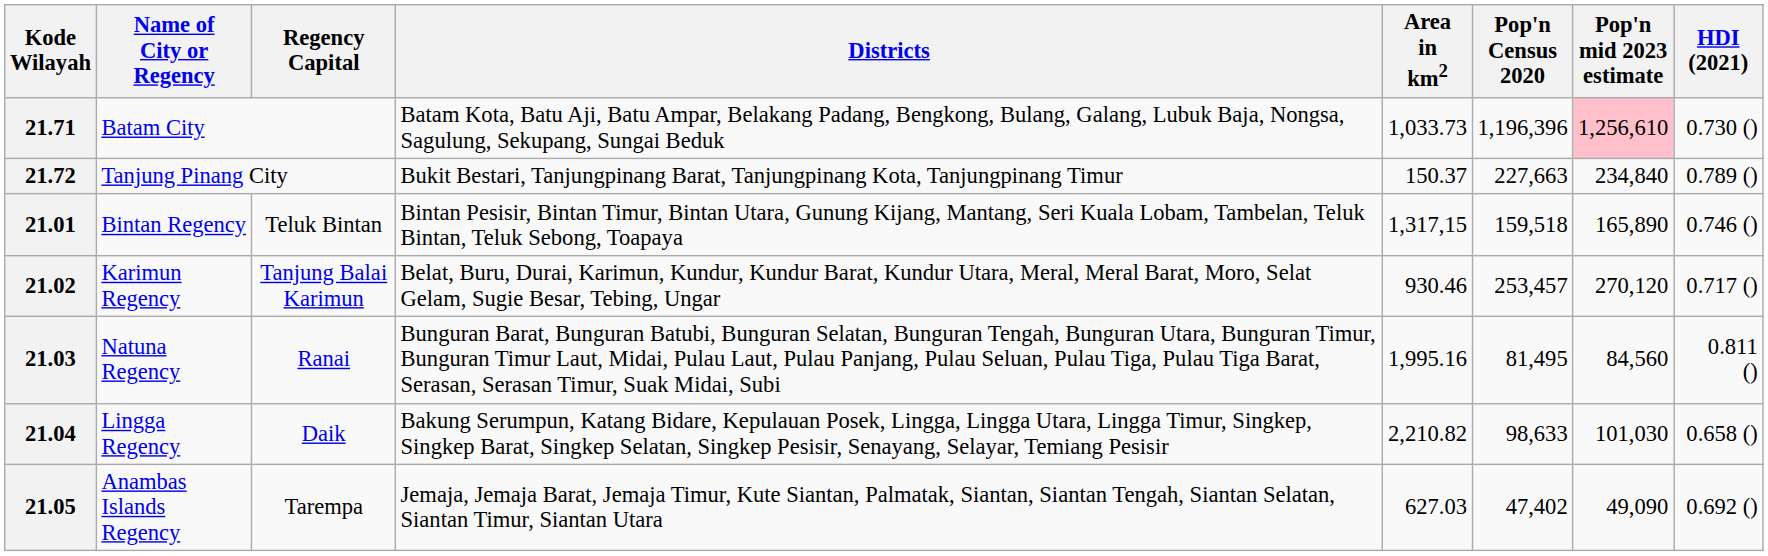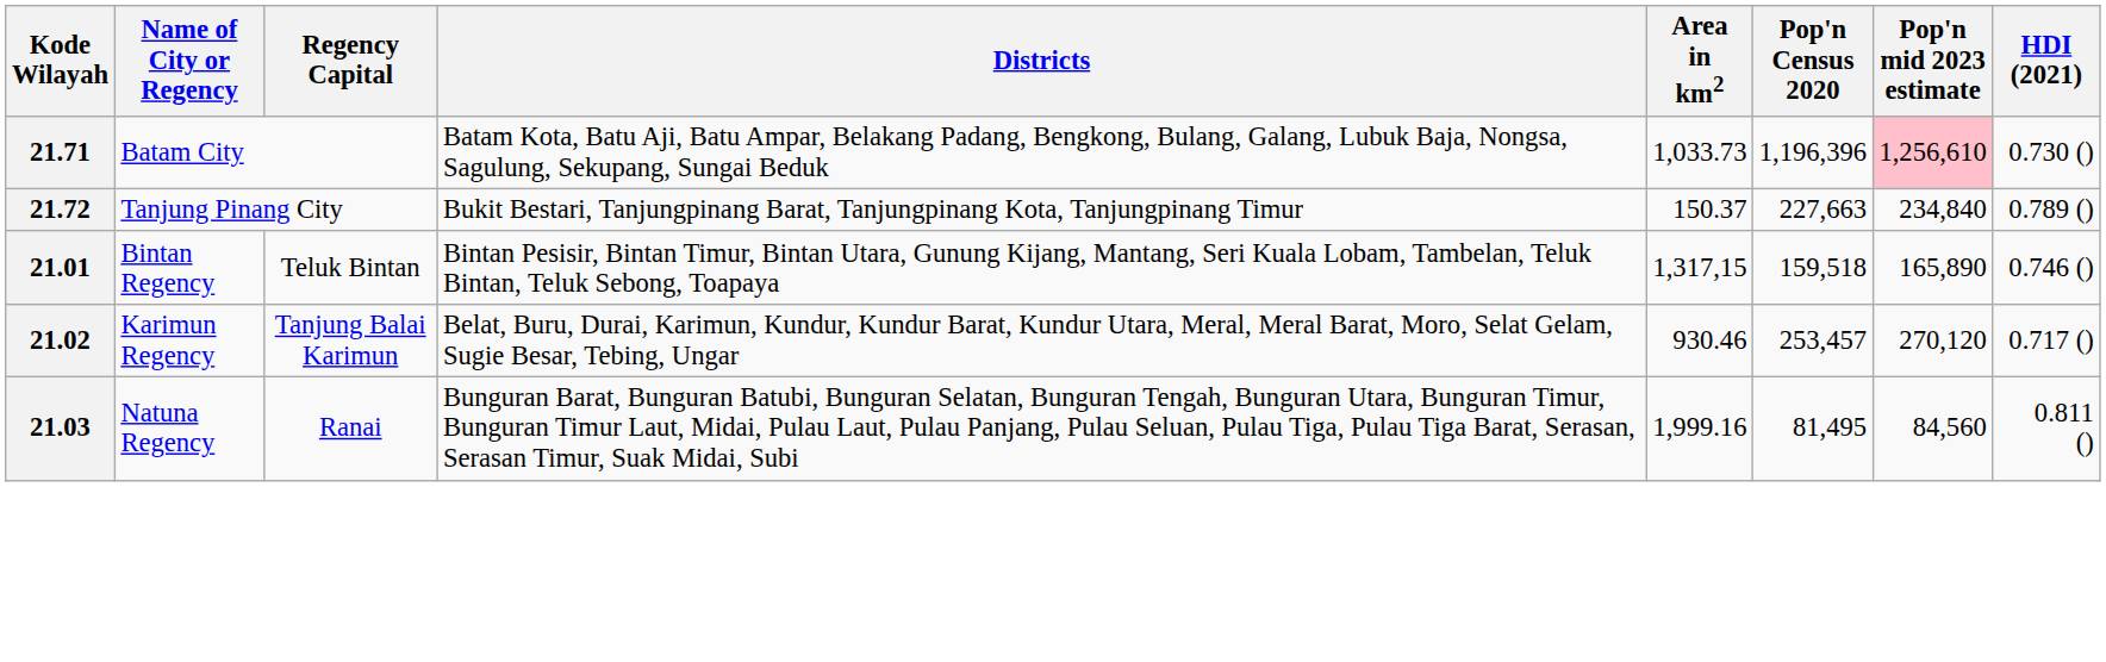21.03 | Area in km2: 1,995.16 -> 1,999.16
- row: 21.04 | Lingga Regency | Daik | Bakung Serumpun, Katang Bidare, Kepulauan Posek, Lingga, Lingga Utara, Lingga Timur, Singkep, Singkep Barat, Singkep Selatan, Singkep Pesisir, Senayang, Selayar, Temiang Pesisir | 2,210.82 | 98,633 | 101,030 | 0.658 ()
- row: 21.05 | Anambas Islands Regency | Tarempa | Jemaja, Jemaja Barat, Jemaja Timur, Kute Siantan, Palmatak, Siantan, Siantan Tengah, Siantan Selatan, Siantan Timur, Siantan Utara | 627.03 | 47,402 | 49,090 | 0.692 ()
